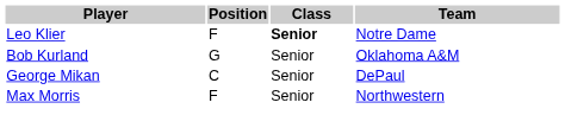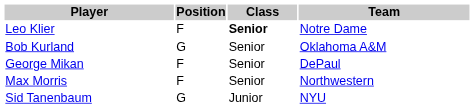George Mikan | Position: C -> F
+ row: Sid Tanenbaum | G | Junior | NYU
